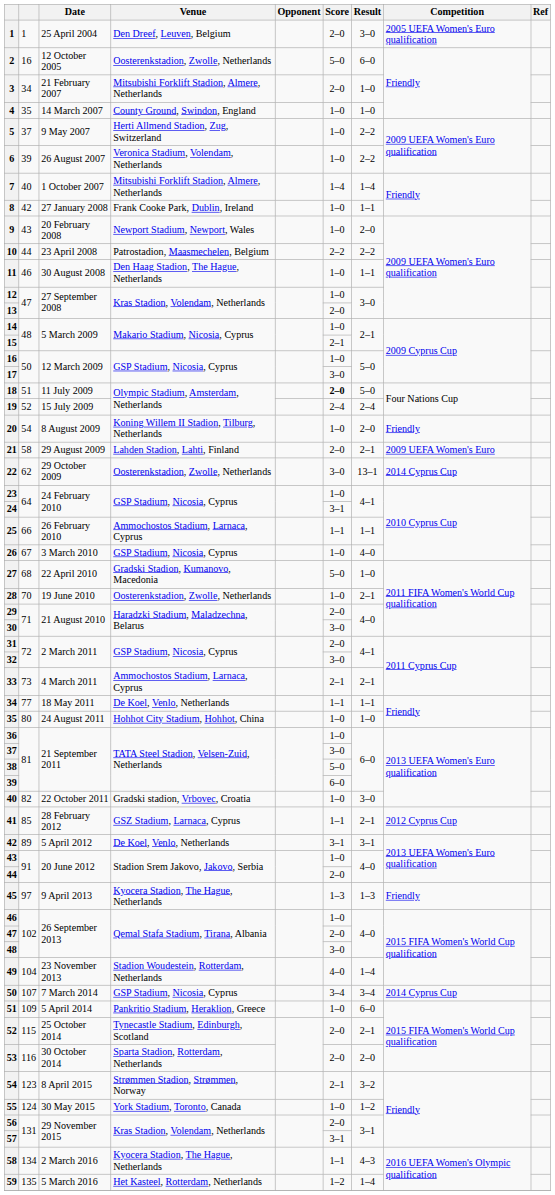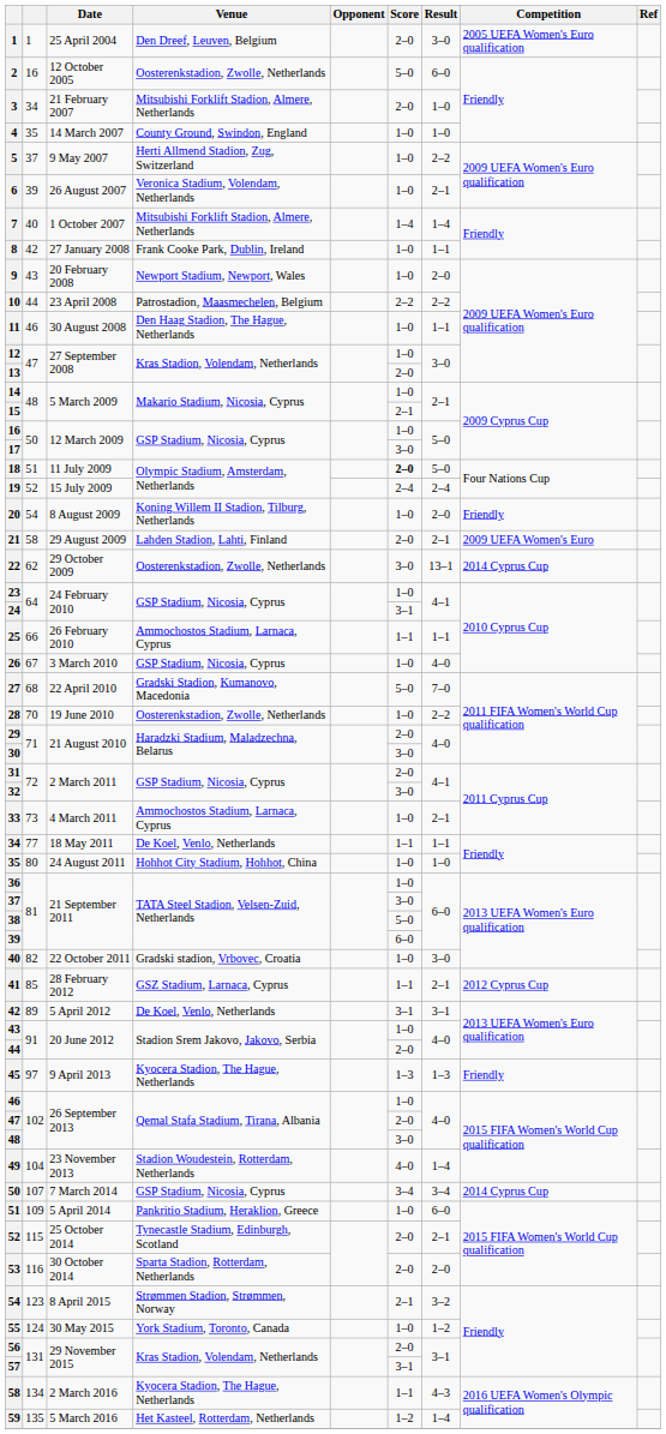6 | Result: 2–2 -> 2–1
27 | Result: 1–0 -> 7–0
28 | Result: 2–1 -> 2–2
33 | Score: 2–1 -> 1–0
